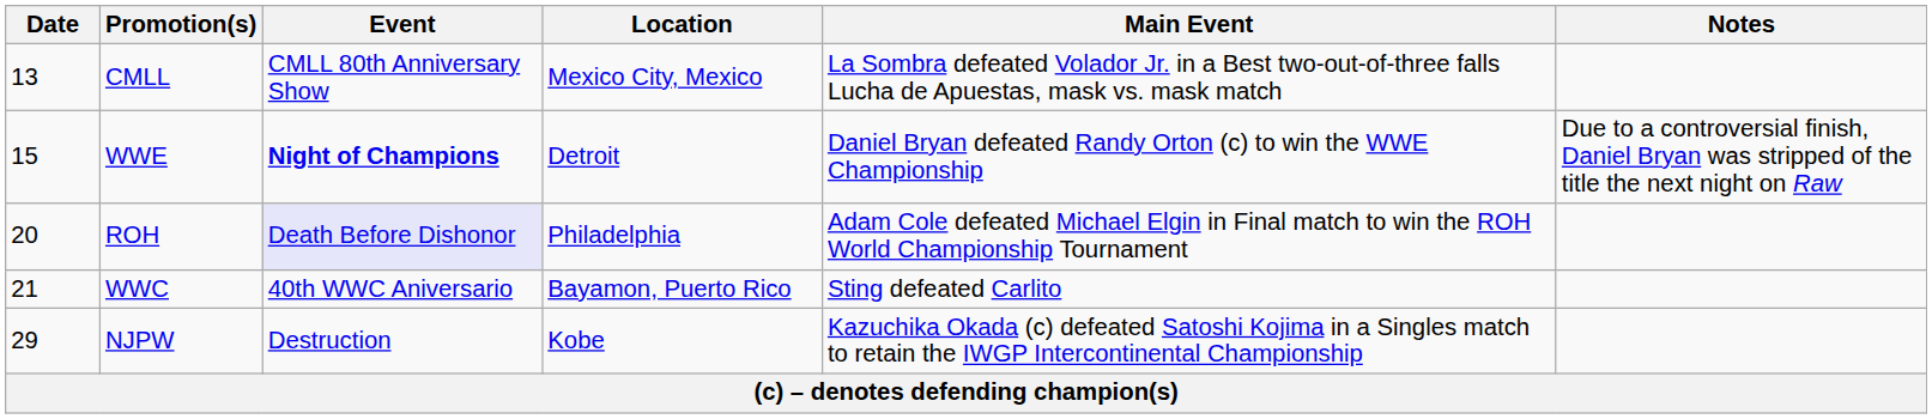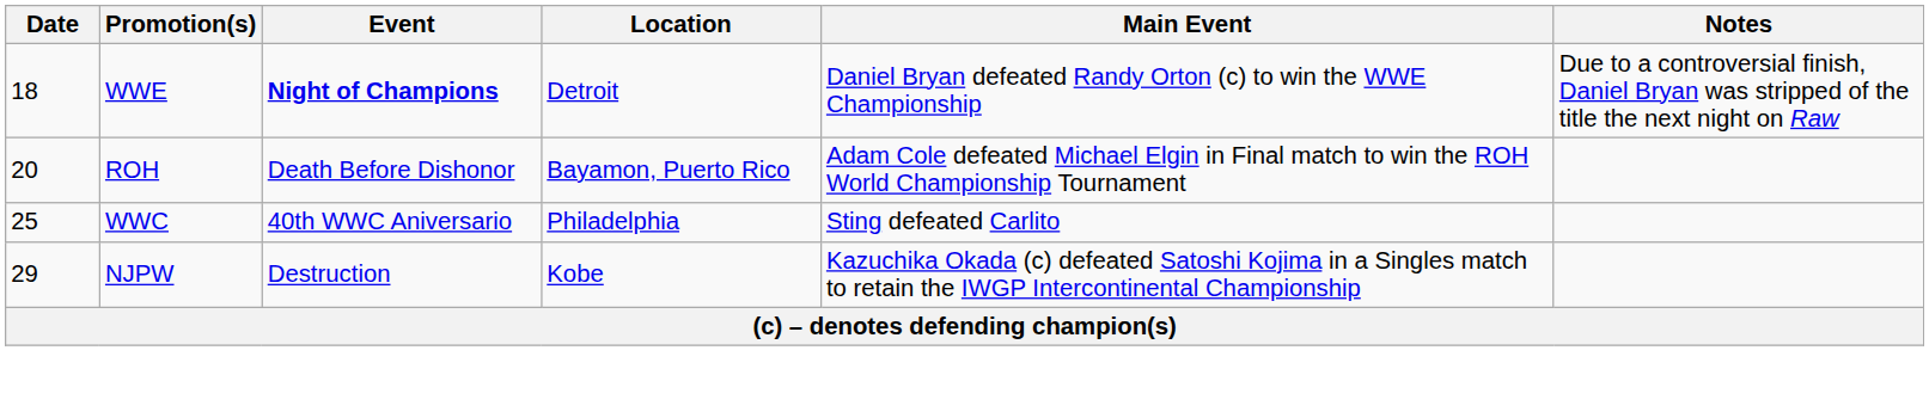- row: 13 | CMLL | CMLL 80th Anniversary Show | Mexico City, Mexico | La Sombra defeated Volador Jr. in a Best two-out-of-three falls Lucha de Apuestas, mask vs. mask match
WWE | Date: 15 -> 18
ROH | Event: lavender background -> no background
ROH | Location: Philadelphia -> Bayamon, Puerto Rico
WWC | Date: 21 -> 25
WWC | Location: Bayamon, Puerto Rico -> Philadelphia
